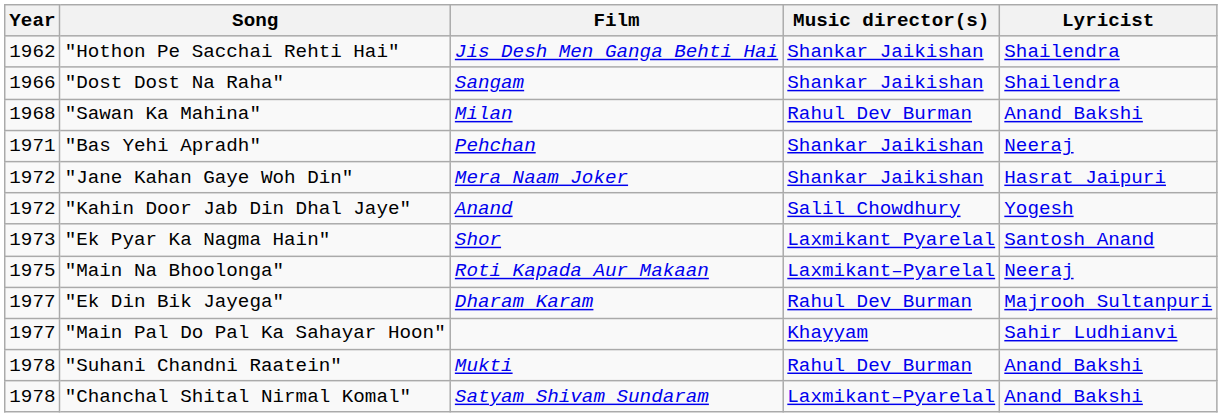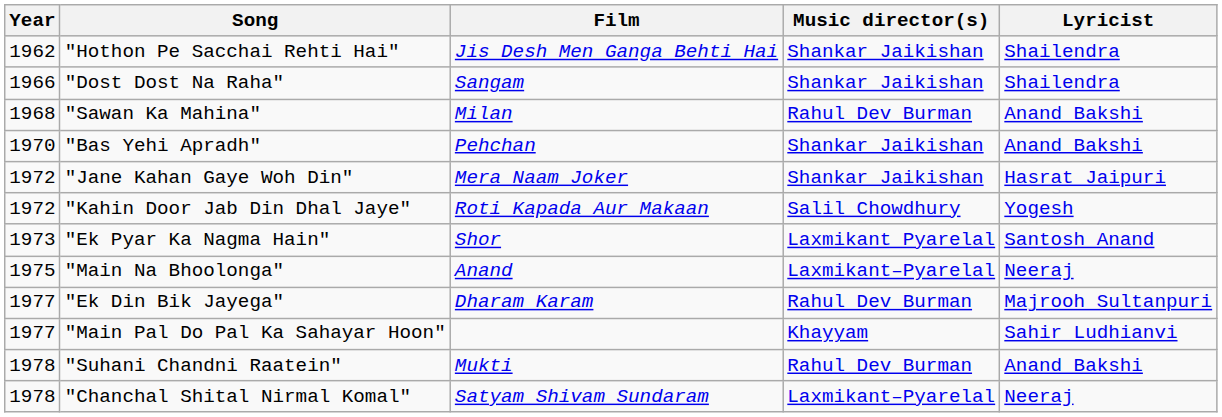"Bas Yehi Apradh" | Year: 1971 -> 1970
"Bas Yehi Apradh" | Lyricist: Neeraj -> Anand Bakshi
"Kahin Door Jab Din Dhal Jaye" | Film: Anand -> Roti Kapada Aur Makaan
"Main Na Bhoolonga" | Film: Roti Kapada Aur Makaan -> Anand
"Chanchal Shital Nirmal Komal" | Lyricist: Anand Bakshi -> Neeraj
